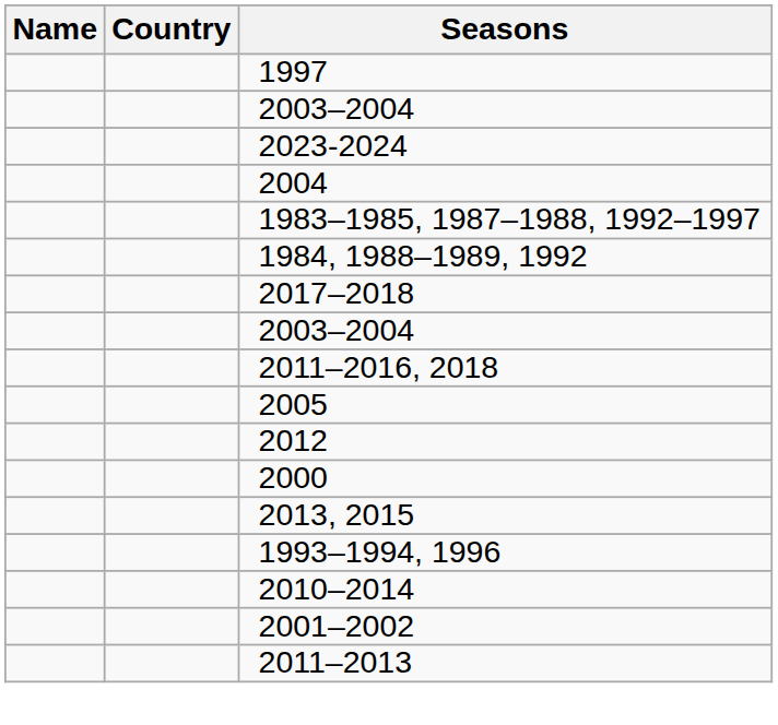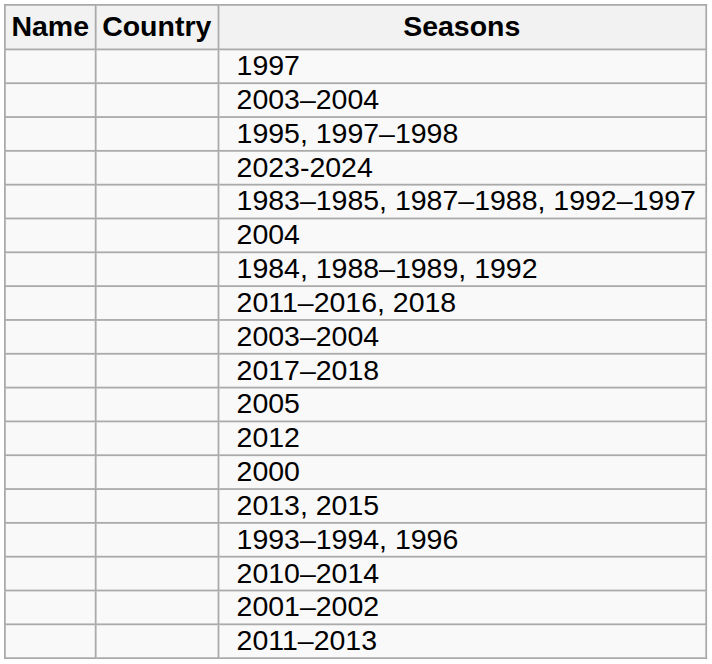+ row: 1995, 1997–1998
rows swapped: 2004 <-> 1983–1985, 1987–1988, 1992–1997
rows swapped: 2011–2016, 2018 <-> 2017–2018
